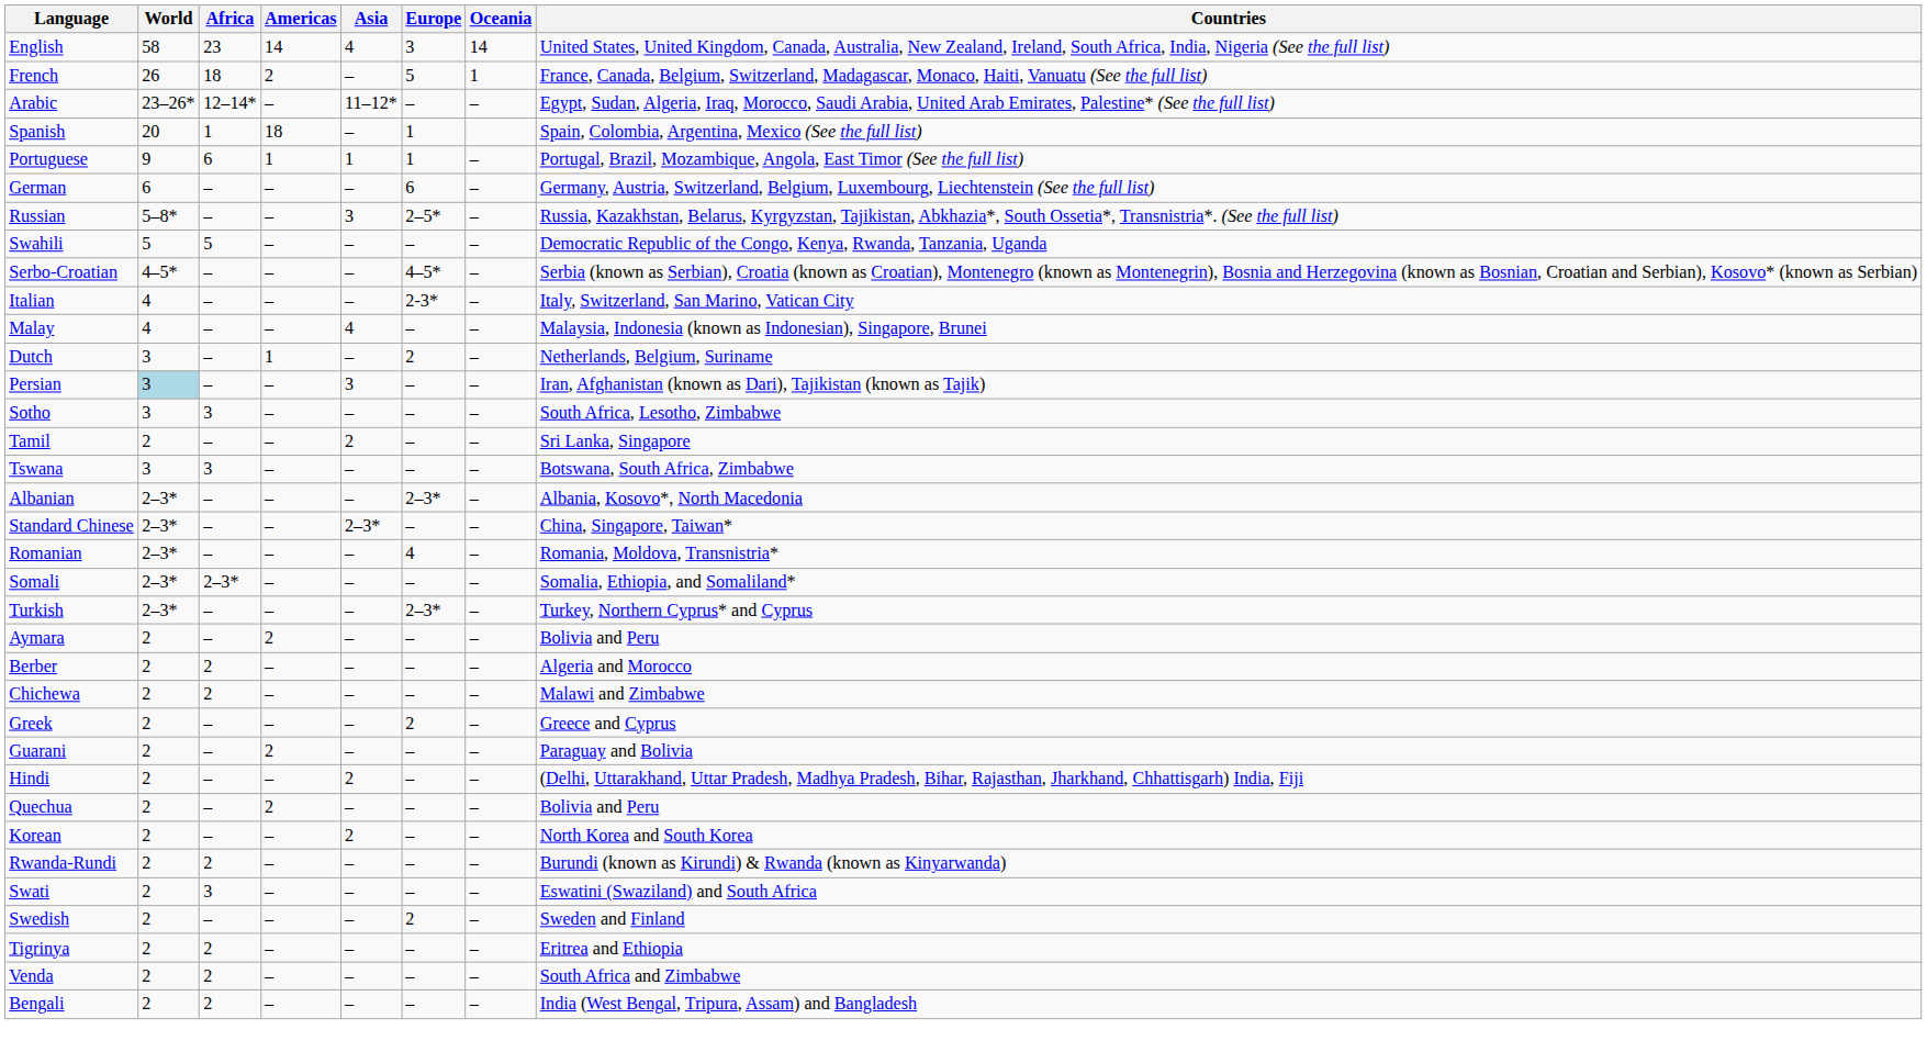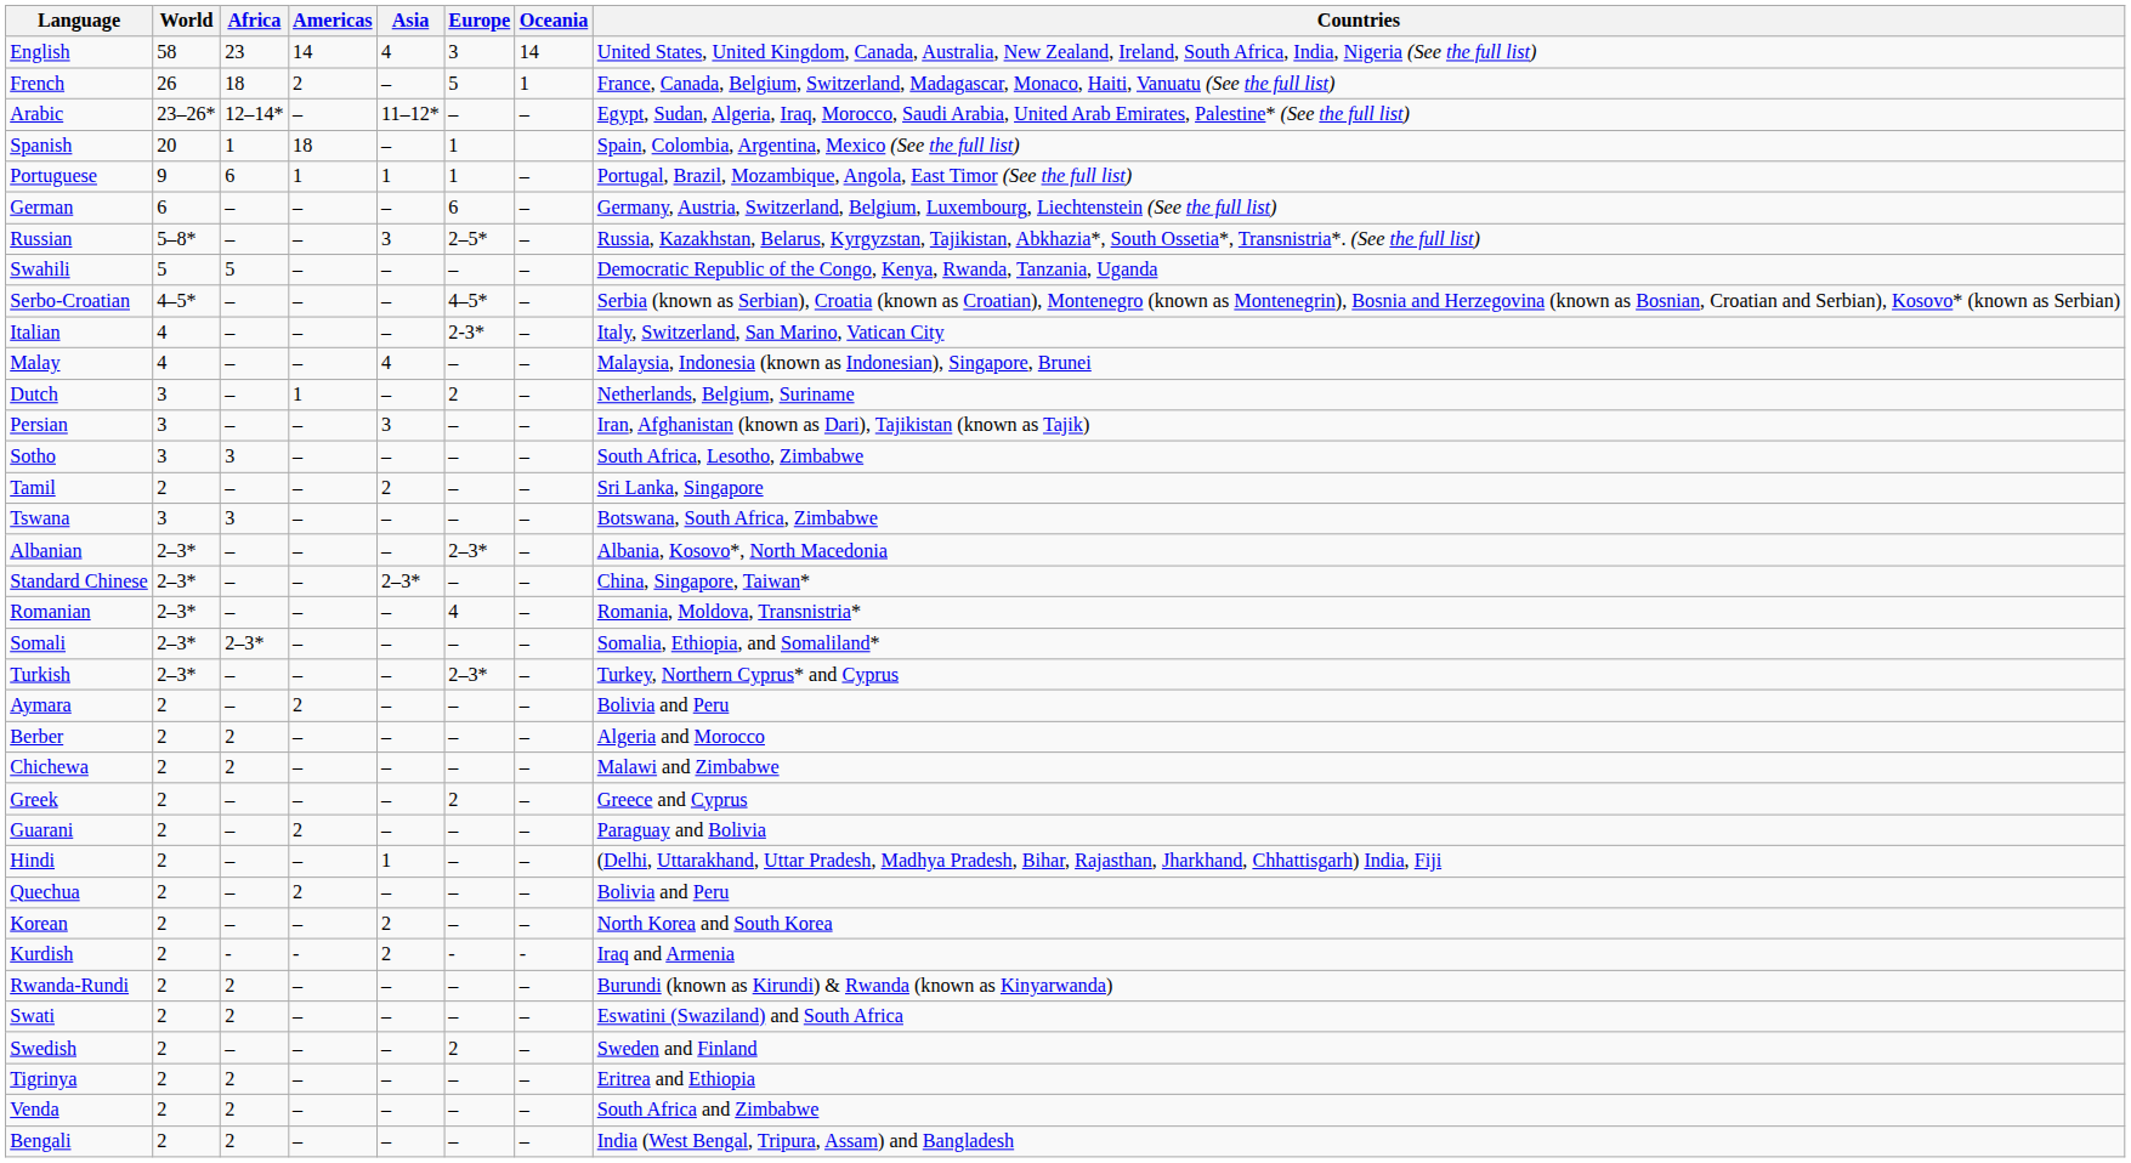Persian | World: lightblue background -> no background
Hindi | Asia: 2 -> 1
+ row: Kurdish | 2 | - | - | 2 | - | - | Iraq and Armenia
Swati | Africa: 3 -> 2
